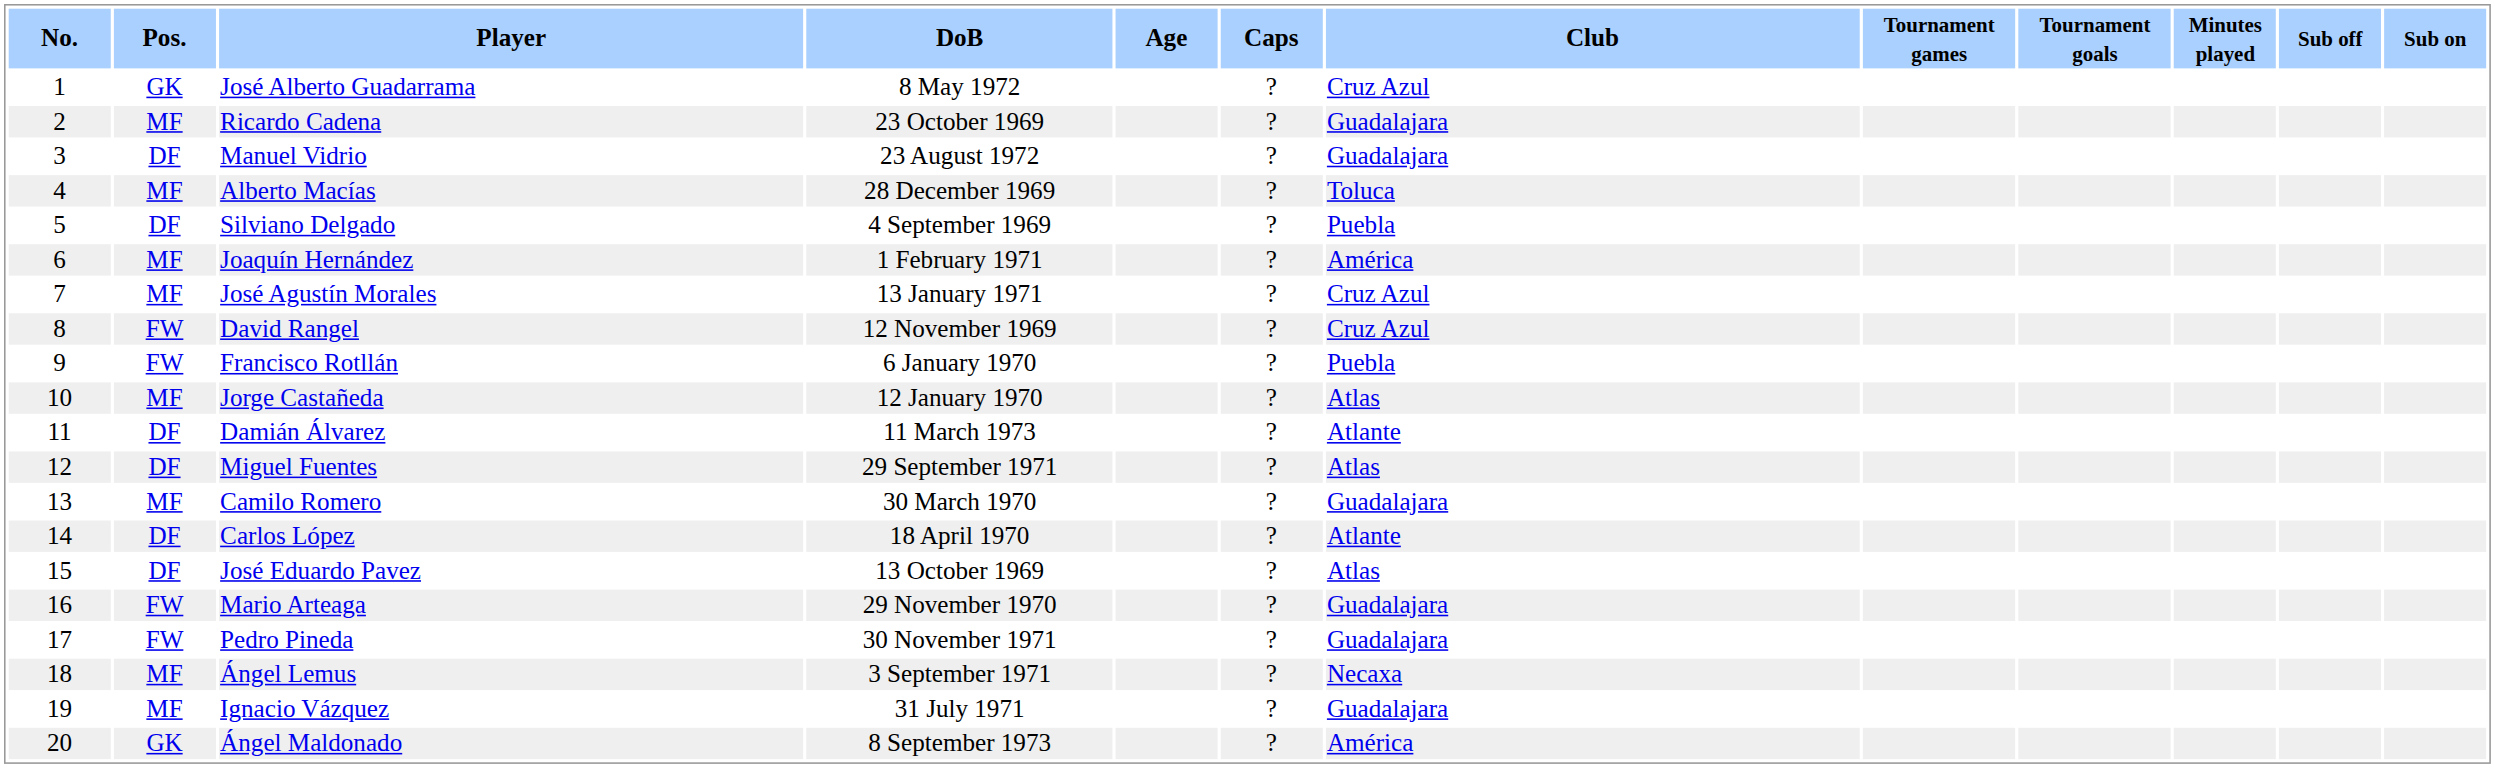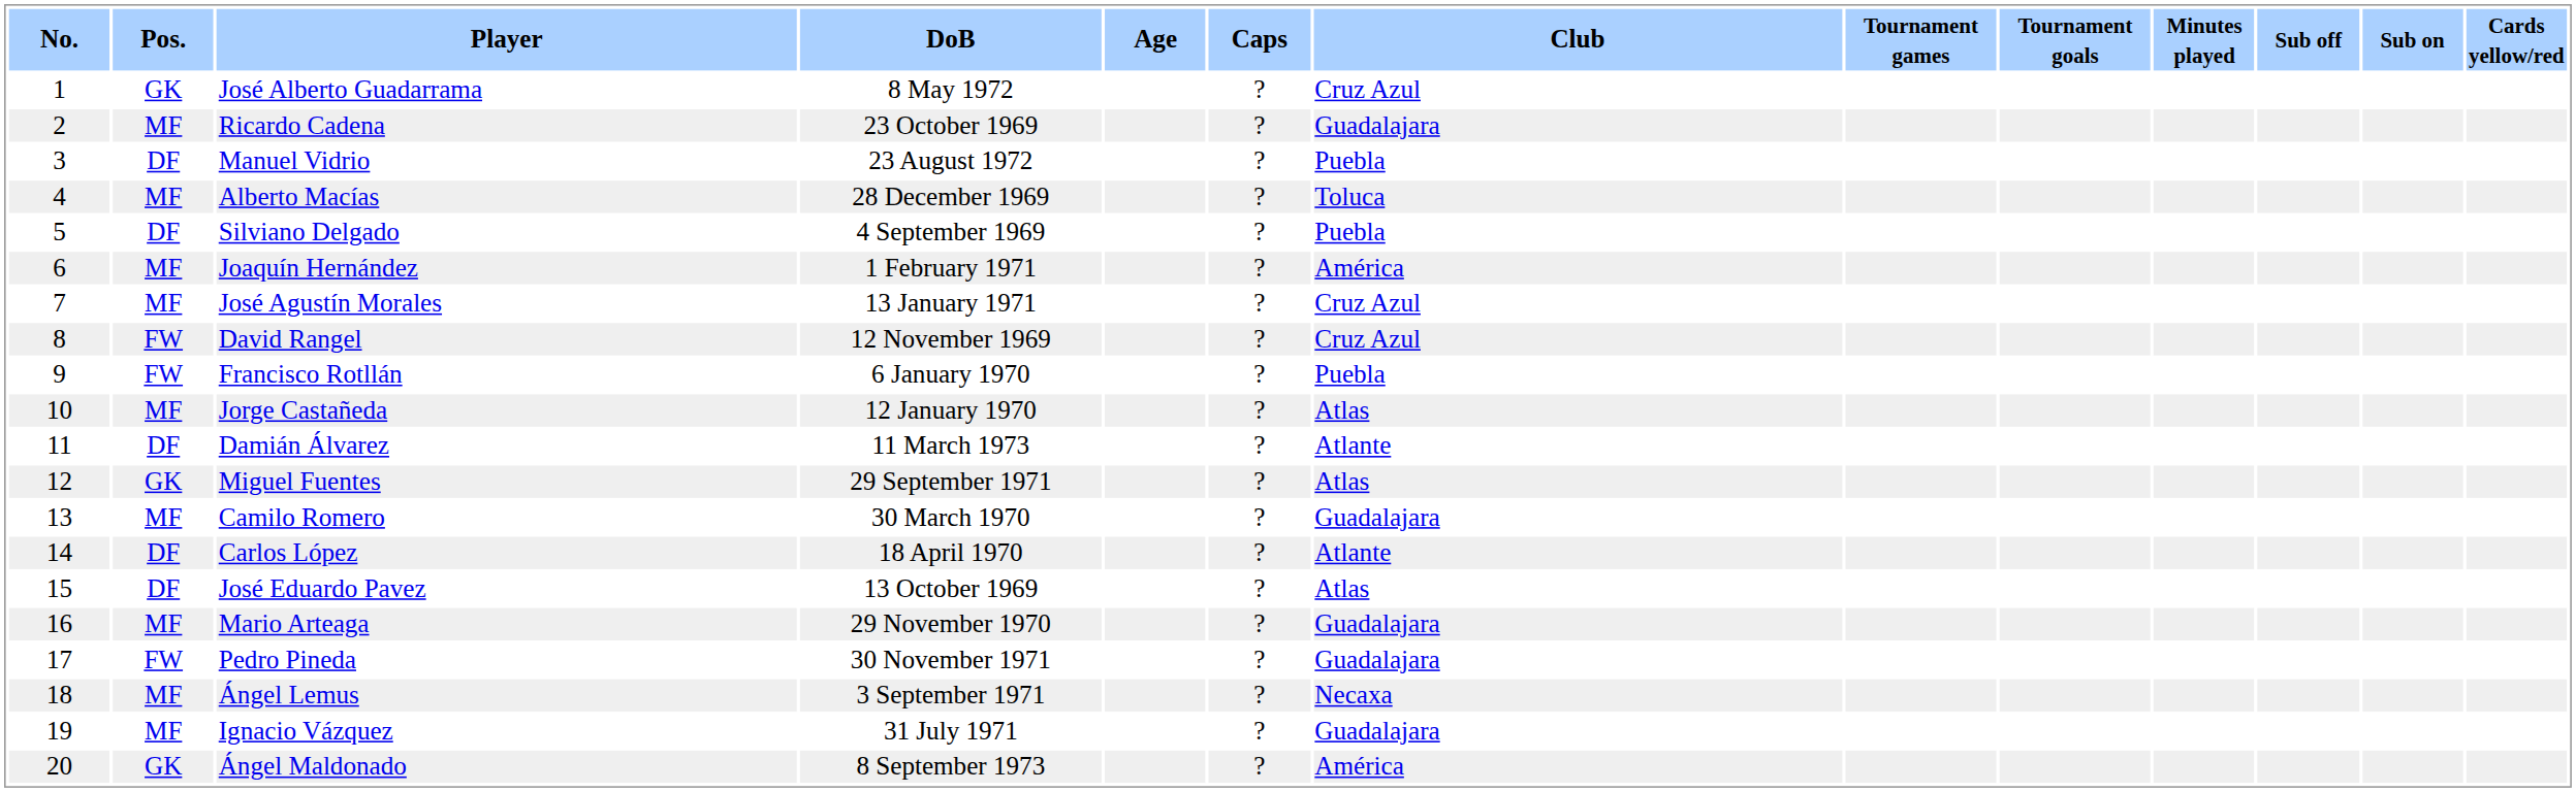+ column: Cards yellow/red
Manuel Vidrio | Club: Guadalajara -> Puebla
Miguel Fuentes | Pos.: DF -> GK
Mario Arteaga | Pos.: FW -> MF
